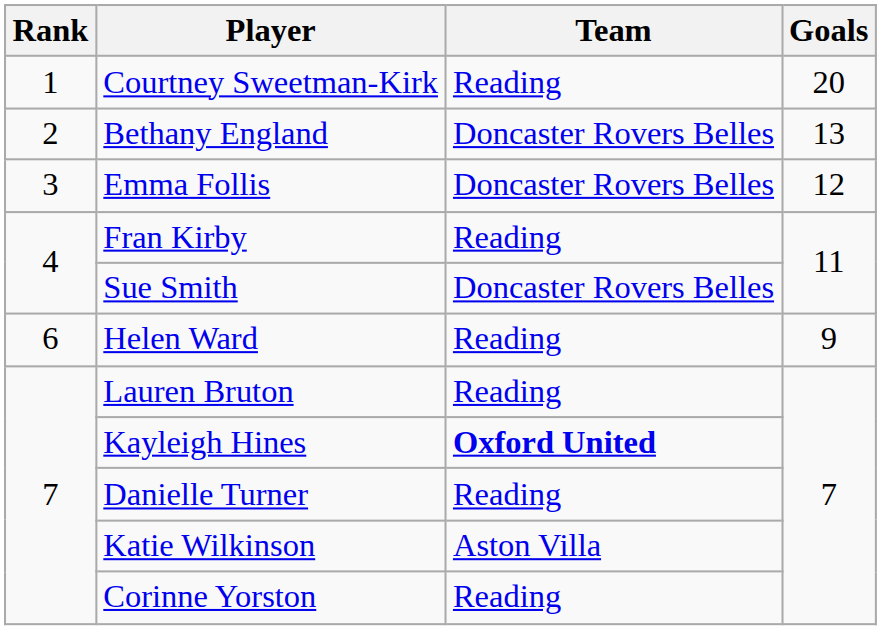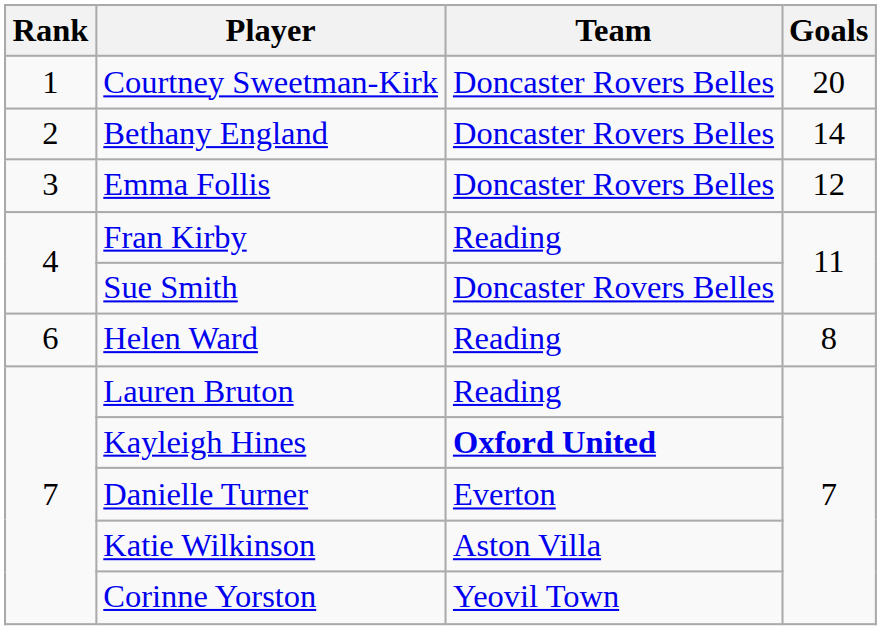Courtney Sweetman-Kirk | Team: Reading -> Doncaster Rovers Belles
Bethany England | Goals: 13 -> 14
Helen Ward | Goals: 9 -> 8
Danielle Turner | Team: Reading -> Everton
Corinne Yorston | Team: Reading -> Yeovil Town
